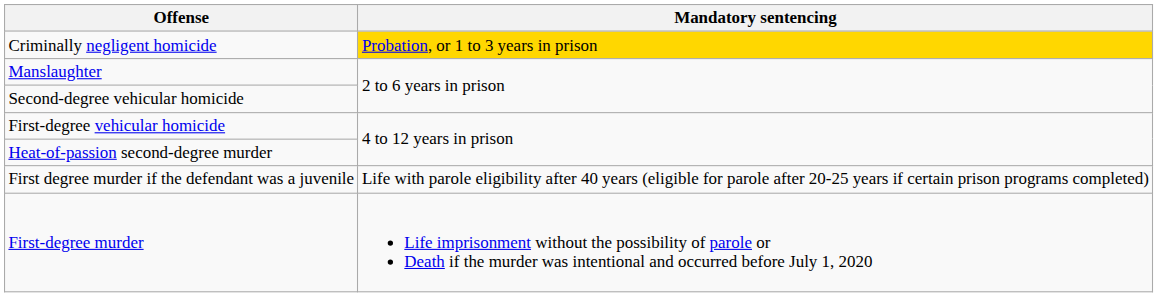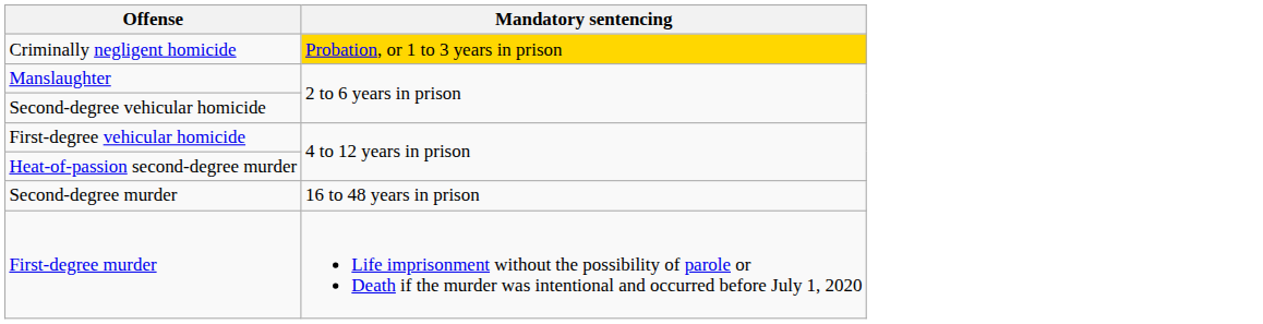+ row: Second-degree murder | 16 to 48 years in prison
- row: First degree murder if the defendant was a juvenile | Life with parole eligibility after 40 years (eligible for parole after 20-25 years if certain prison programs completed)
